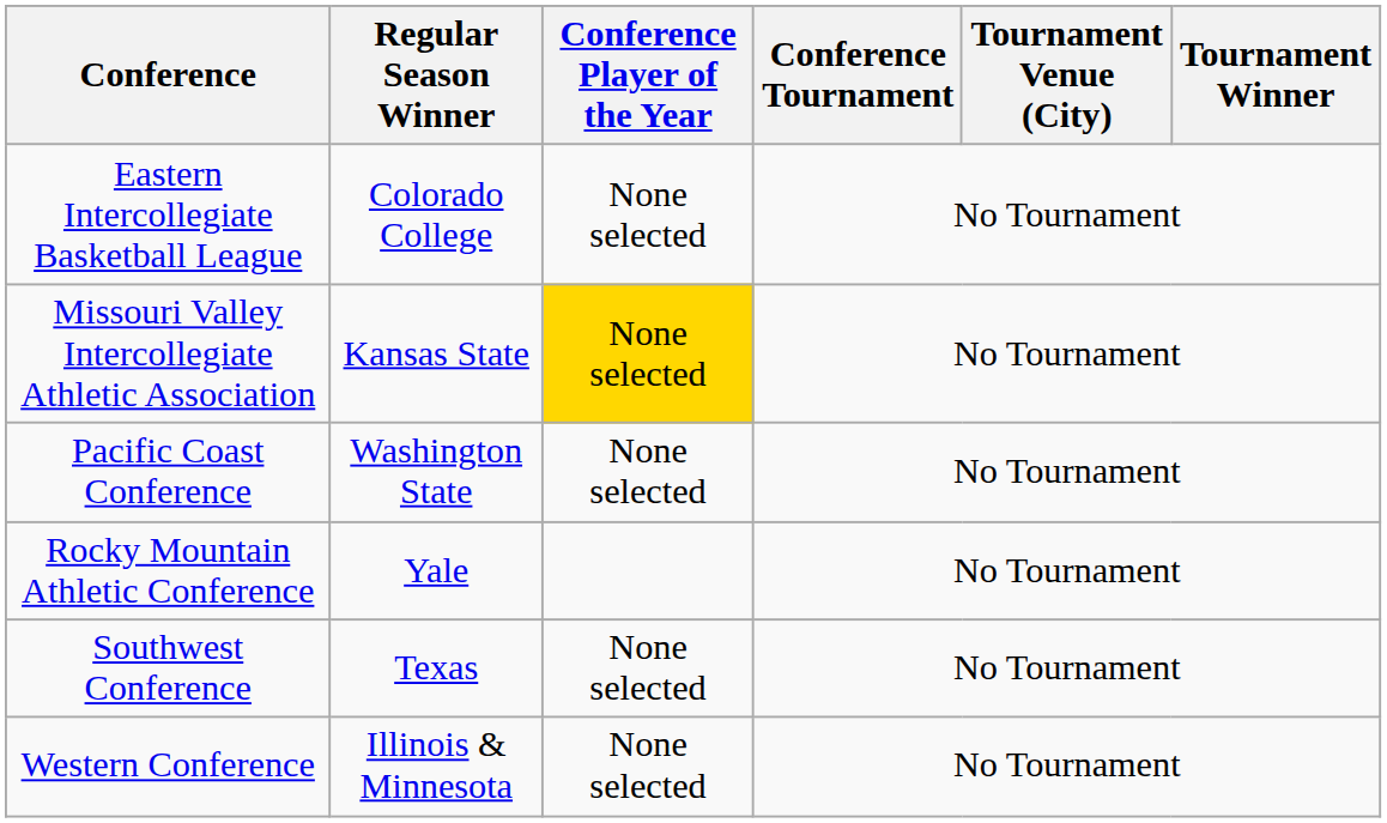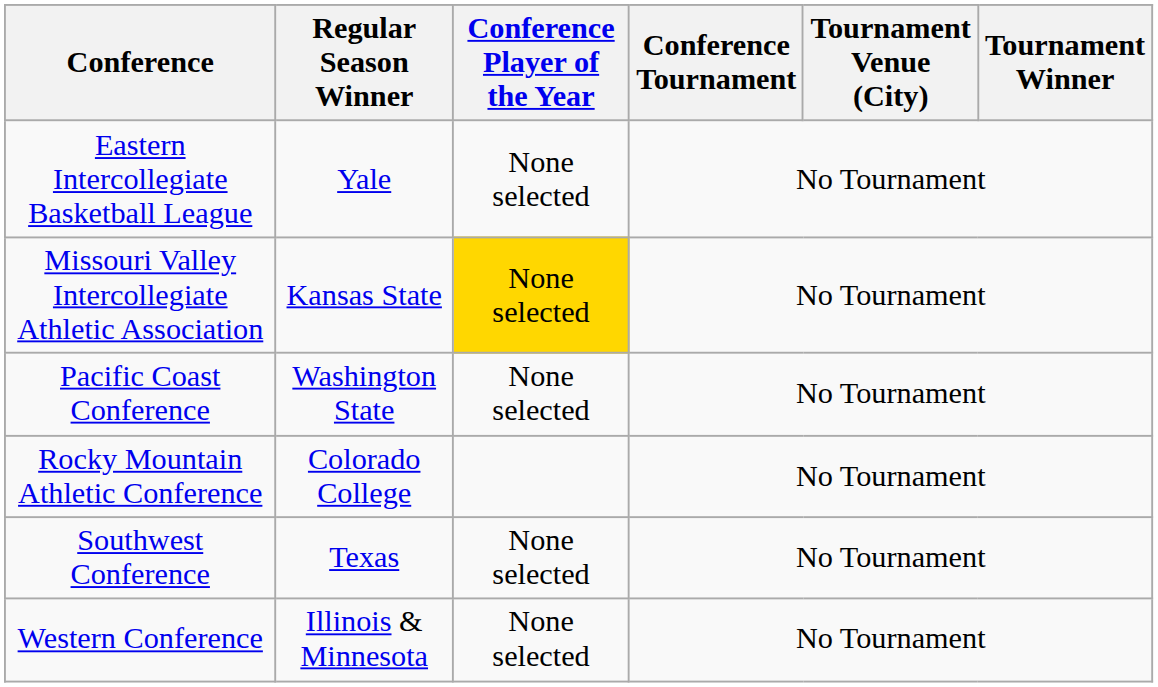Eastern Intercollegiate Basketball League | Regular Season Winner: Colorado College -> Yale
Rocky Mountain Athletic Conference | Regular Season Winner: Yale -> Colorado College
